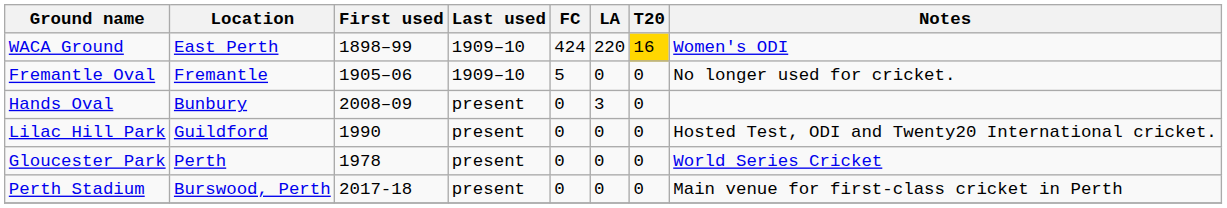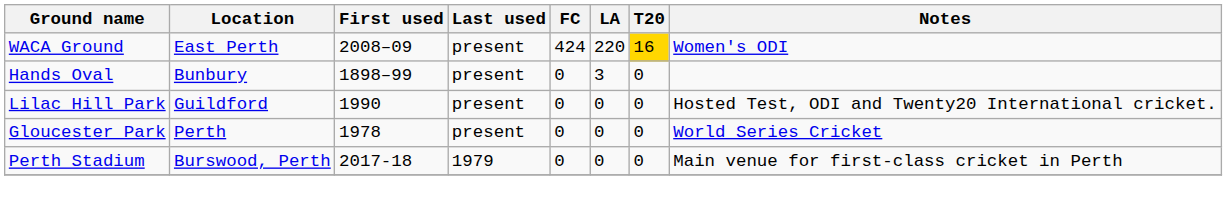WACA Ground | First used: 1898–99 -> 2008–09
WACA Ground | Last used: 1909–10 -> present
- row: Fremantle Oval | Fremantle | 1905–06 | 1909–10 | 5 | 0 | 0 | No longer used for cricket.
Hands Oval | First used: 2008–09 -> 1898–99
Perth Stadium | Last used: present -> 1979
